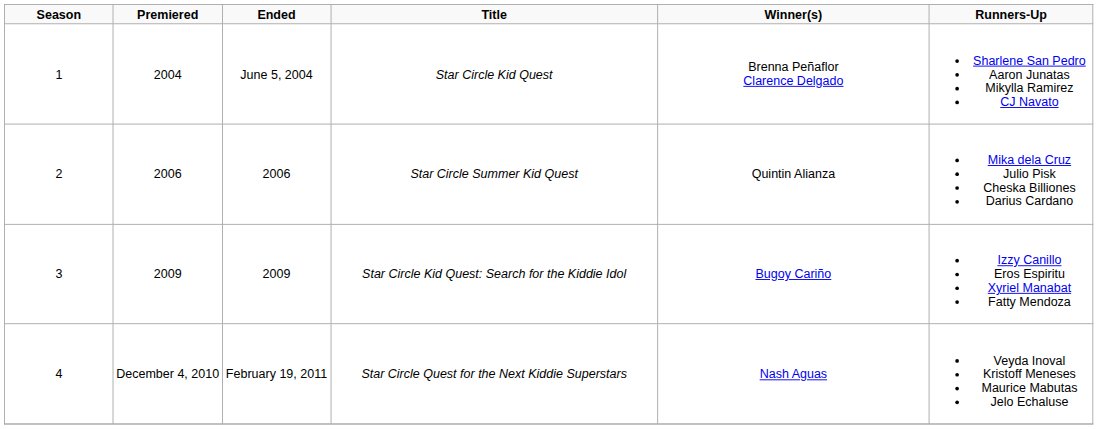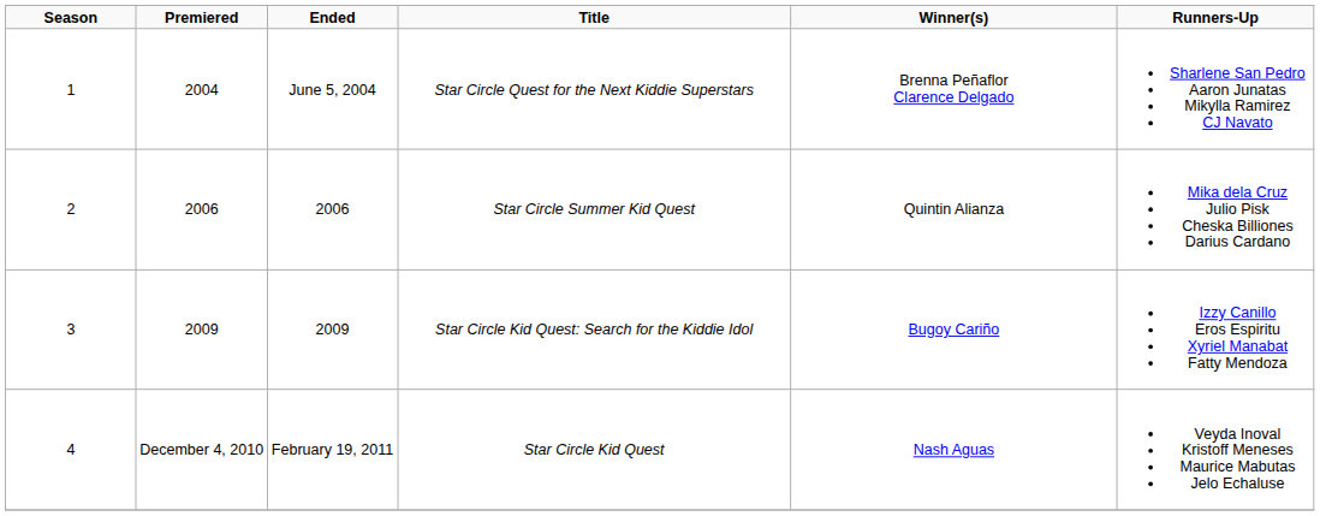June 5, 2004 | Title: Star Circle Kid Quest -> Star Circle Quest for the Next Kiddie Superstars
February 19, 2011 | Title: Star Circle Quest for the Next Kiddie Superstars -> Star Circle Kid Quest
